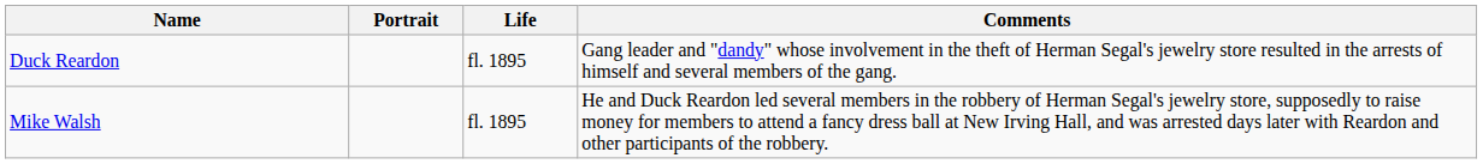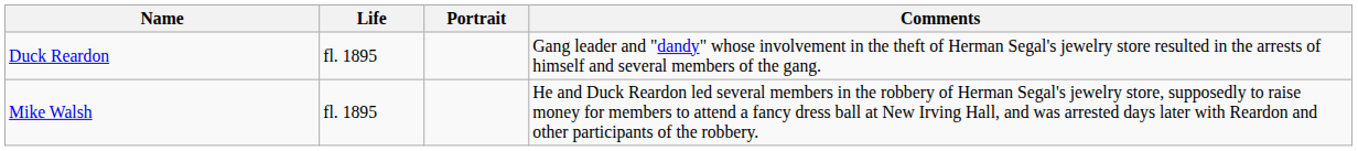columns swapped: Portrait <-> Life
